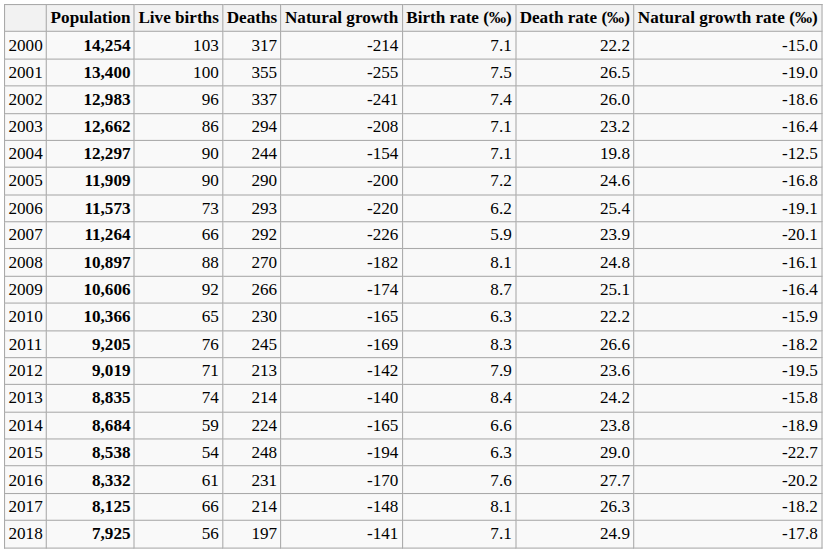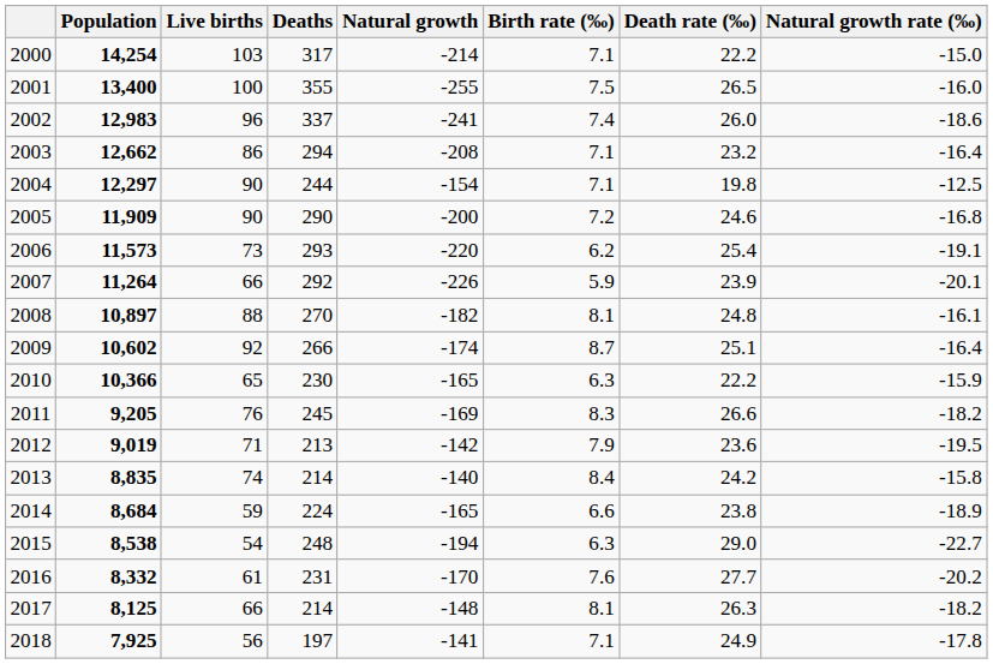2001 | Natural growth rate (‰): -19.0 -> -16.0
2009 | Population: 10,606 -> 10,602
